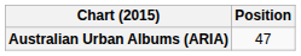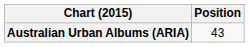Australian Urban Albums (ARIA) | Position: 47 -> 43
